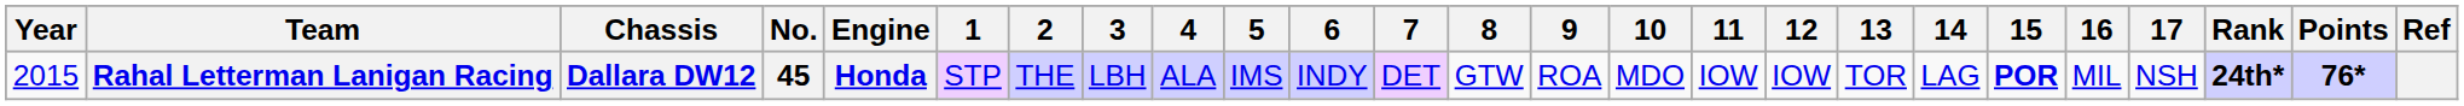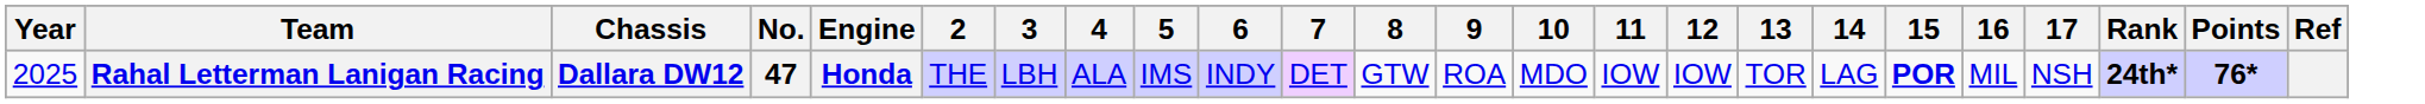- column: 1 | STP
Rahal Letterman Lanigan Racing | Year: 2015 -> 2025
Rahal Letterman Lanigan Racing | No.: 45 -> 47
